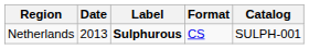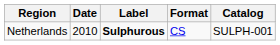Netherlands | Date: 2013 -> 2010
